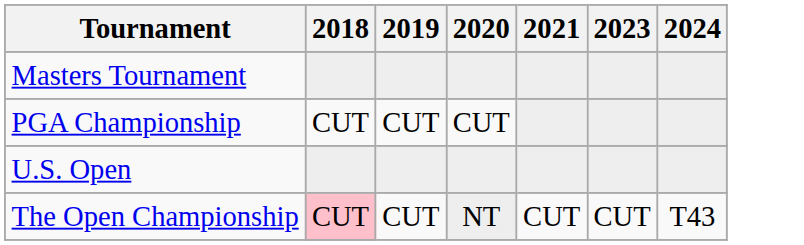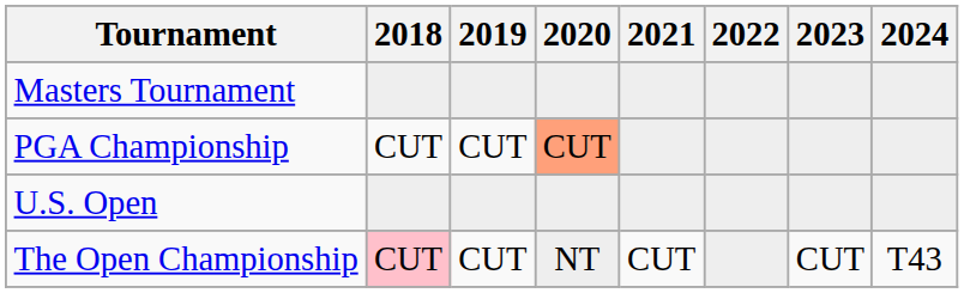+ column: 2022
PGA Championship | 2020: no background -> lightsalmon background
